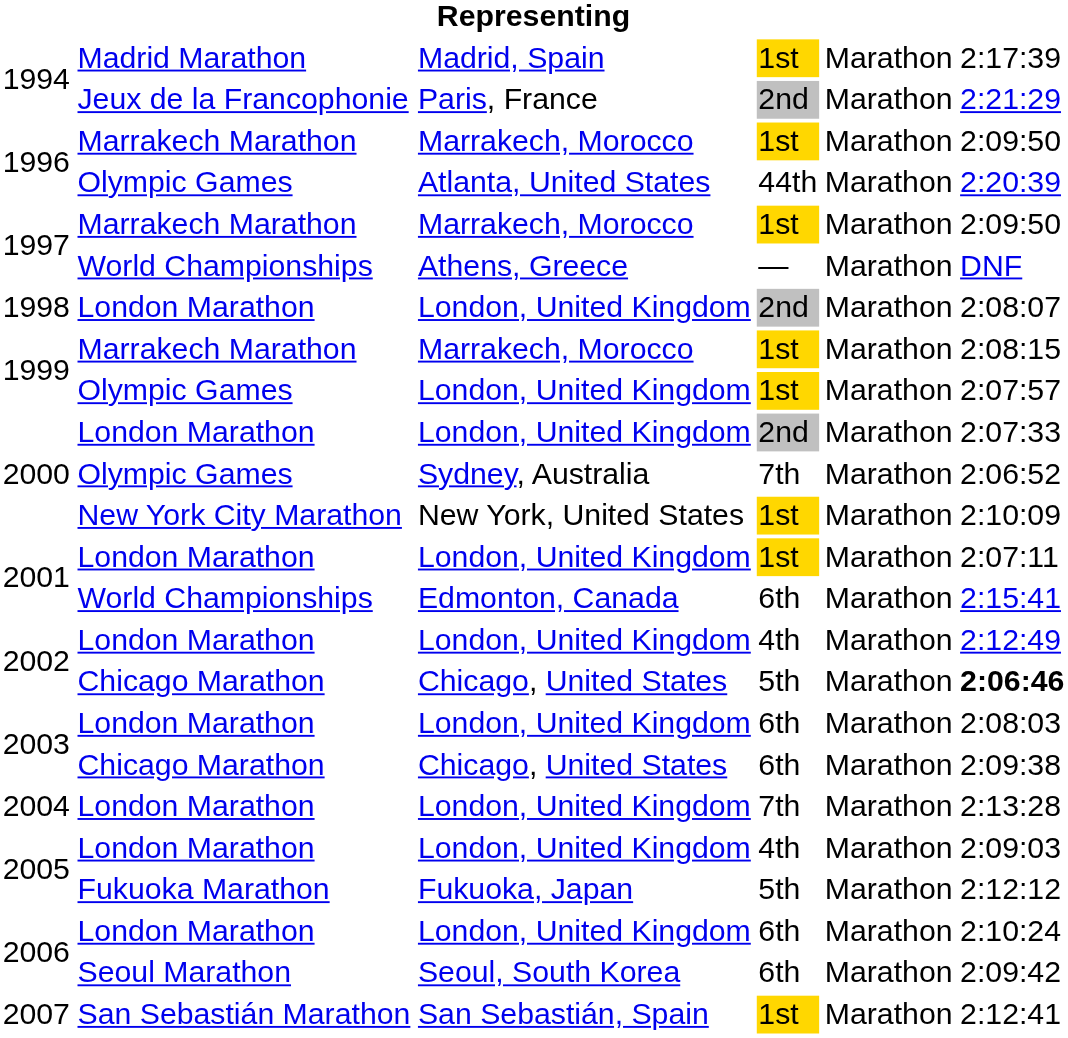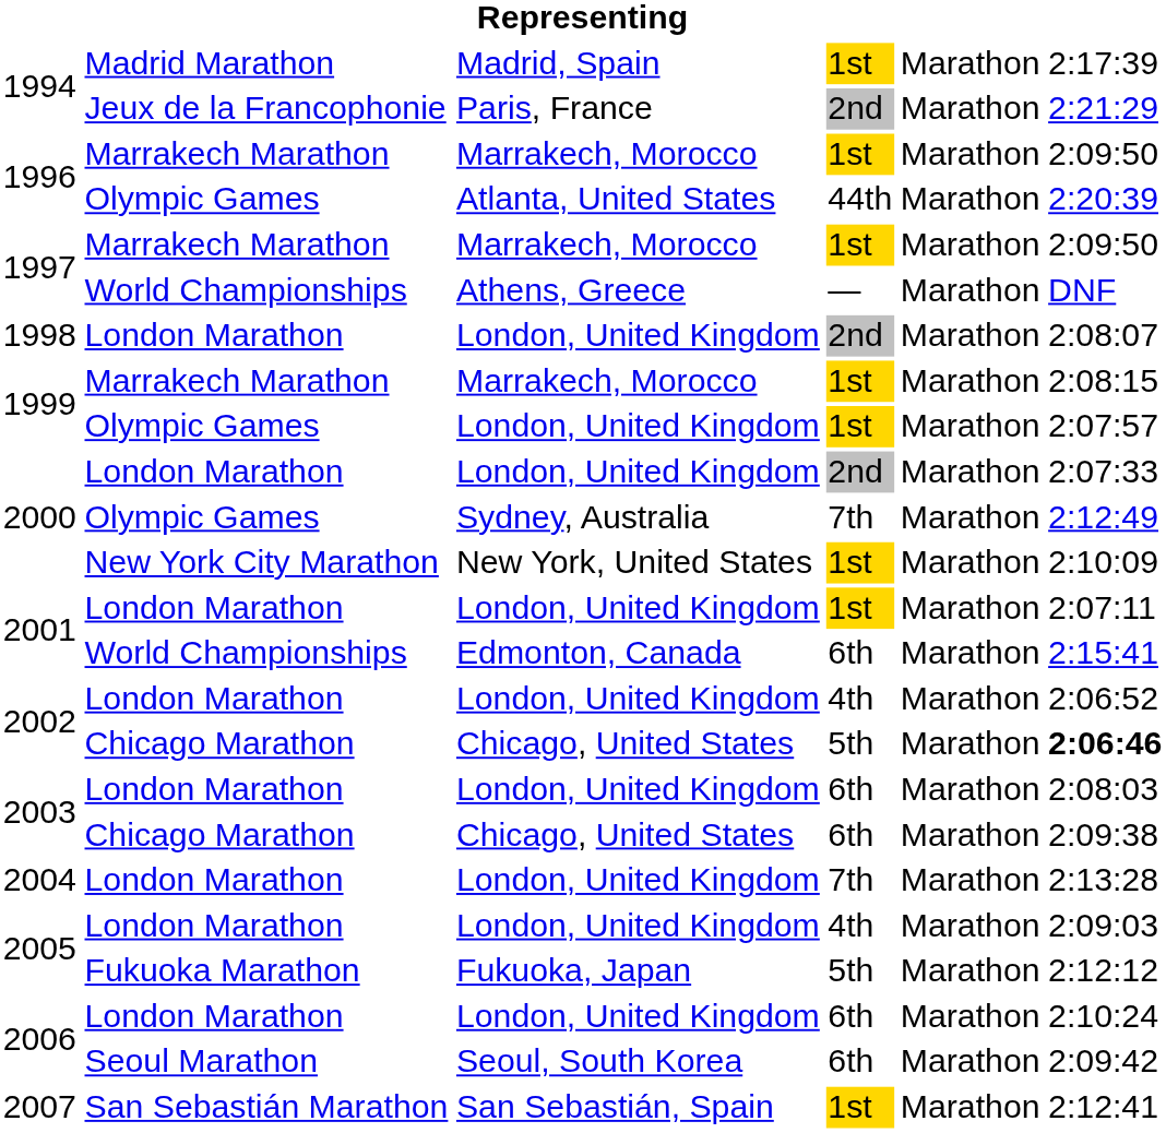2000 / Sydney, Australia | column 6: 2:06:52 -> 2:12:49
2002 / London, United Kingdom | column 6: 2:12:49 -> 2:06:52
